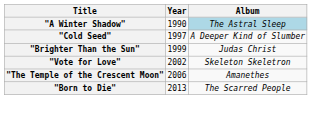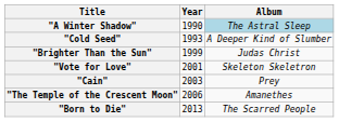"Cold Seed" | Year: 1997 -> 1993
"Vote for Love" | Year: 2002 -> 2001
+ row: "Cain" | 2003 | Prey
